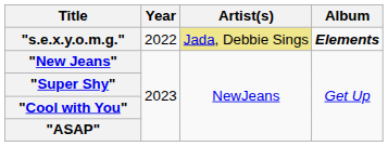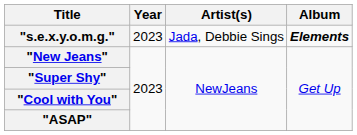"s.e.x.y.o.m.g." | Year: 2022 -> 2023
"s.e.x.y.o.m.g." | Artist(s): khaki background -> no background
